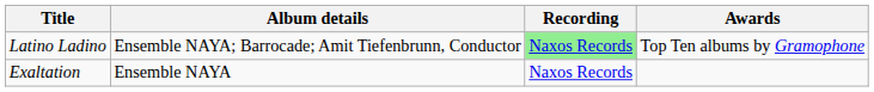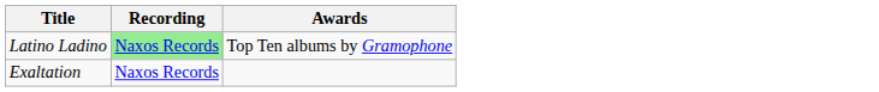- column: Album details | Ensemble NAYA; Barrocade; Amit Tiefenbrunn, Conductor | Ensemble NAYA
